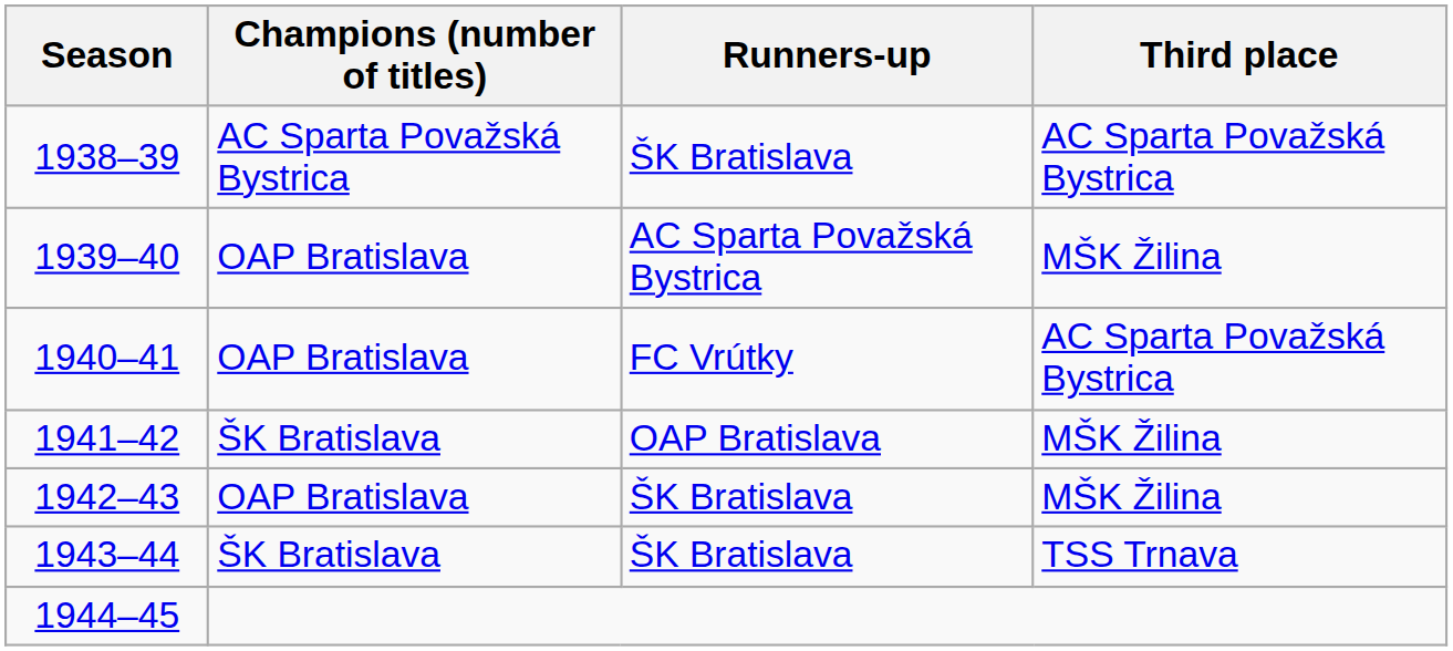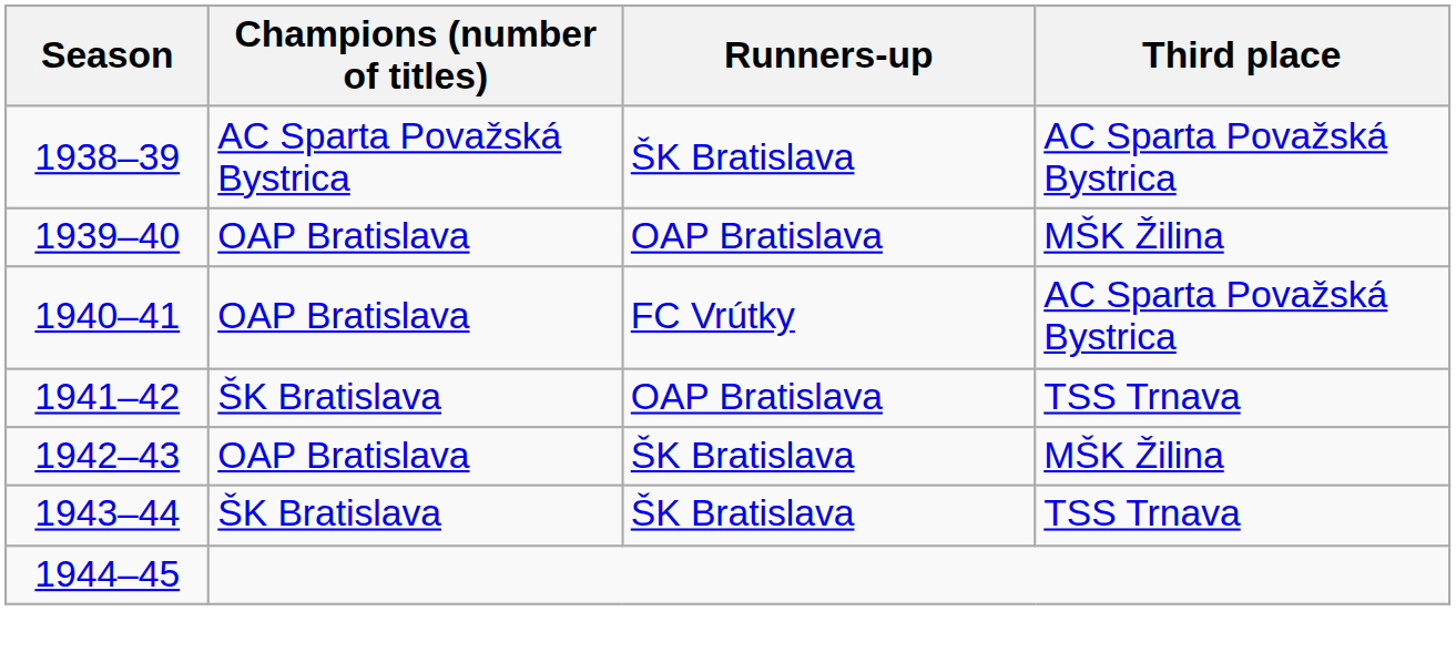1939–40 | Runners-up: AC Sparta Považská Bystrica -> OAP Bratislava
1941–42 | Third place: MŠK Žilina -> TSS Trnava
